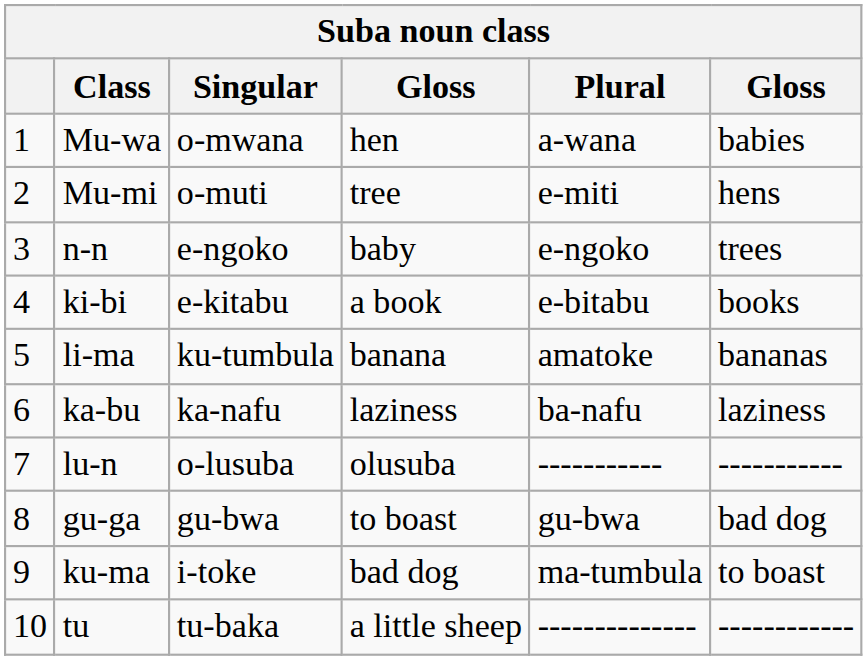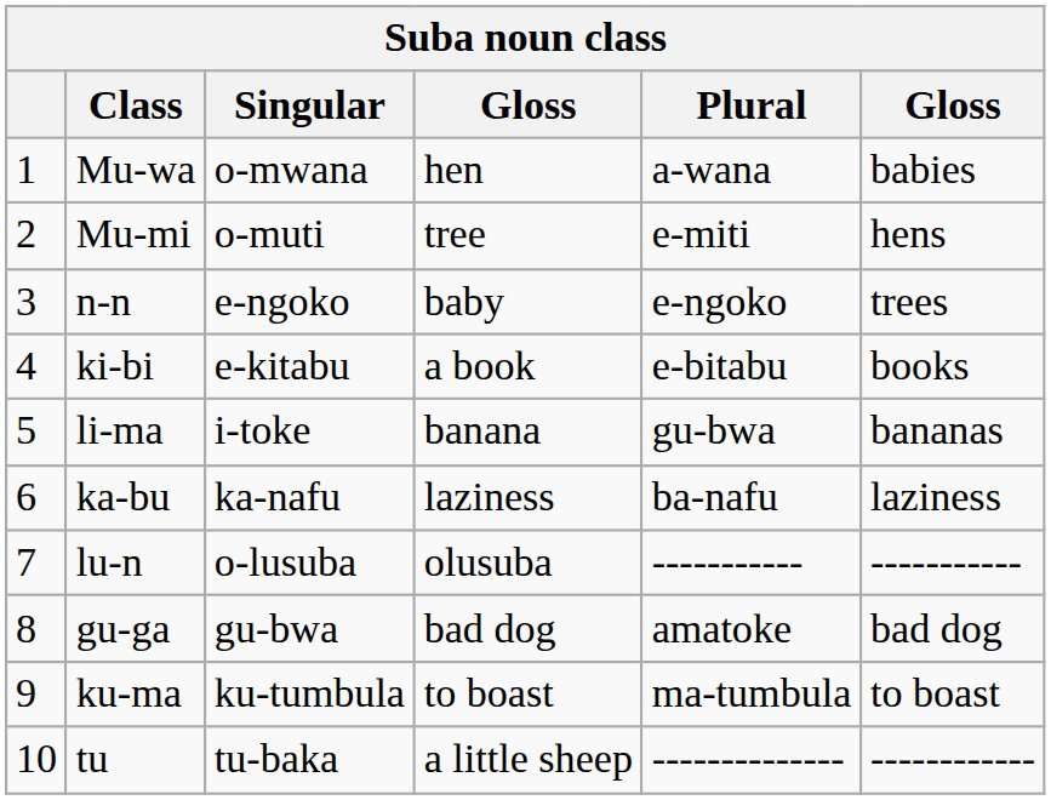li-ma | Singular: ku-tumbula -> i-toke
li-ma | Plural: amatoke -> gu-bwa
gu-ga | column 4: to boast -> bad dog
gu-ga | Plural: gu-bwa -> amatoke
ku-ma | Singular: i-toke -> ku-tumbula
ku-ma | column 4: bad dog -> to boast
